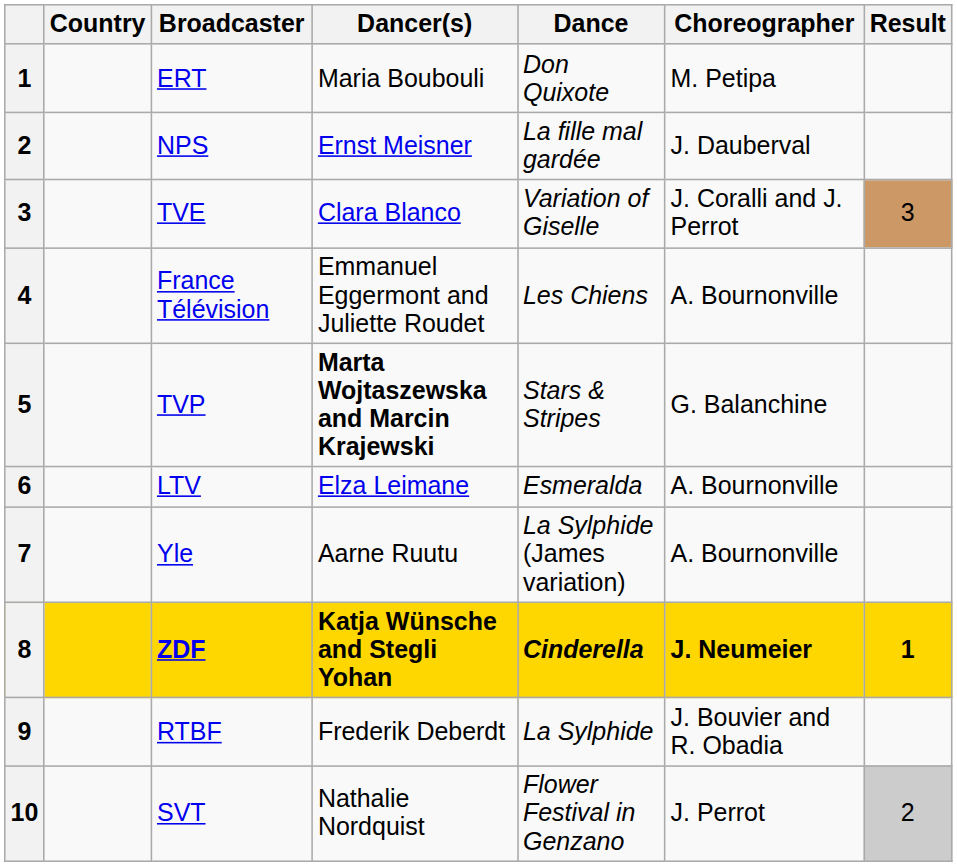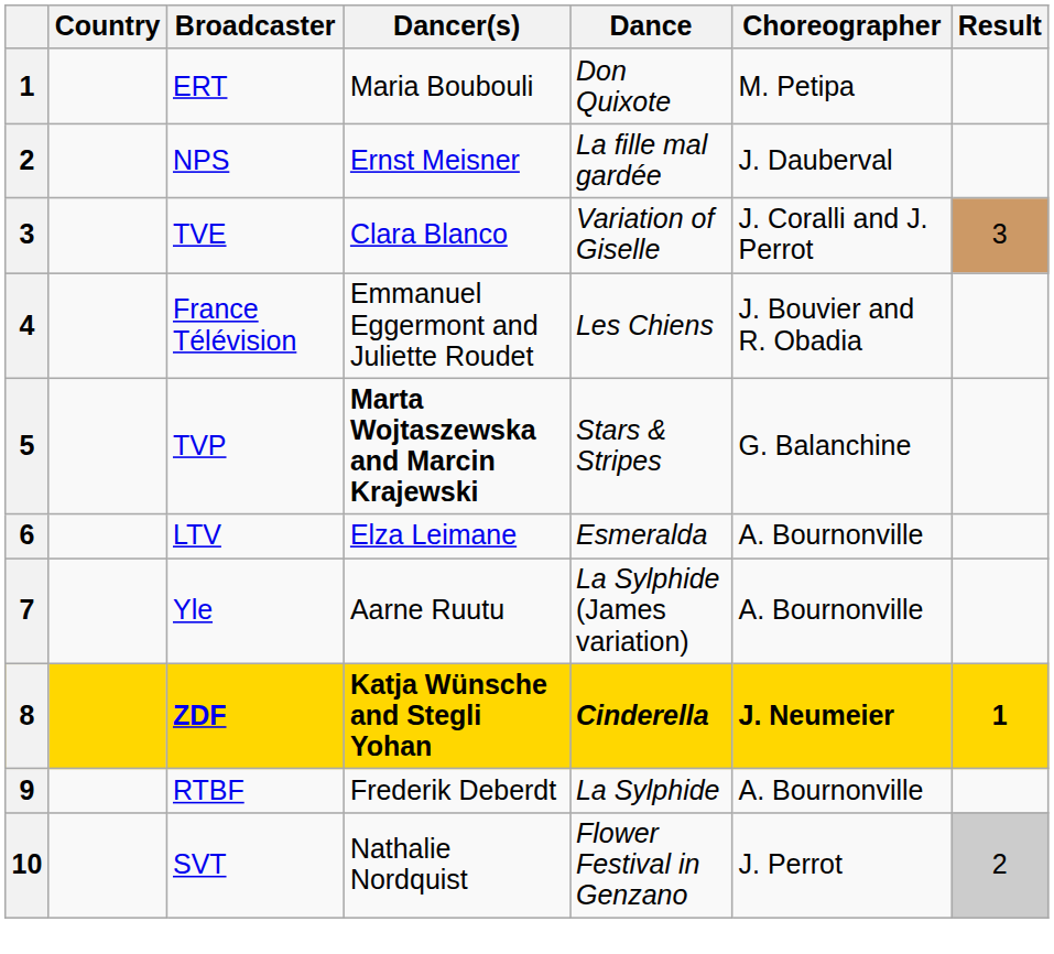France Télévision | Choreographer: A. Bournonville -> J. Bouvier and R. Obadia
RTBF | Choreographer: J. Bouvier and R. Obadia -> A. Bournonville
